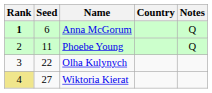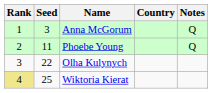Anna McGorum | Rank: bold -> normal
Anna McGorum | Seed: 6 -> 3
Wiktoria Kierat | Seed: 27 -> 25
